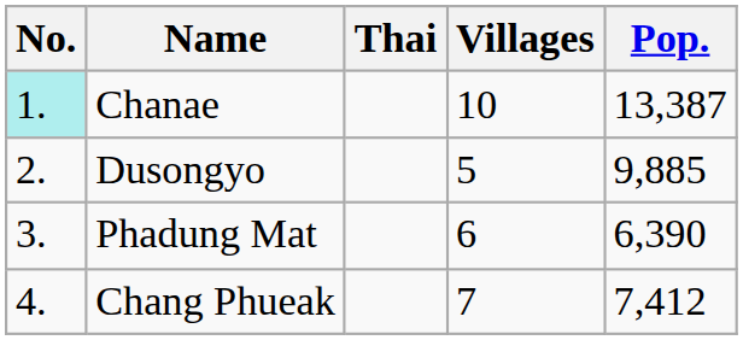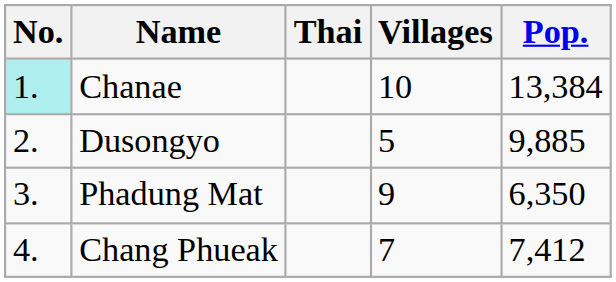Chanae | Pop.: 13,387 -> 13,384
Phadung Mat | Villages: 6 -> 9
Phadung Mat | Pop.: 6,390 -> 6,350
